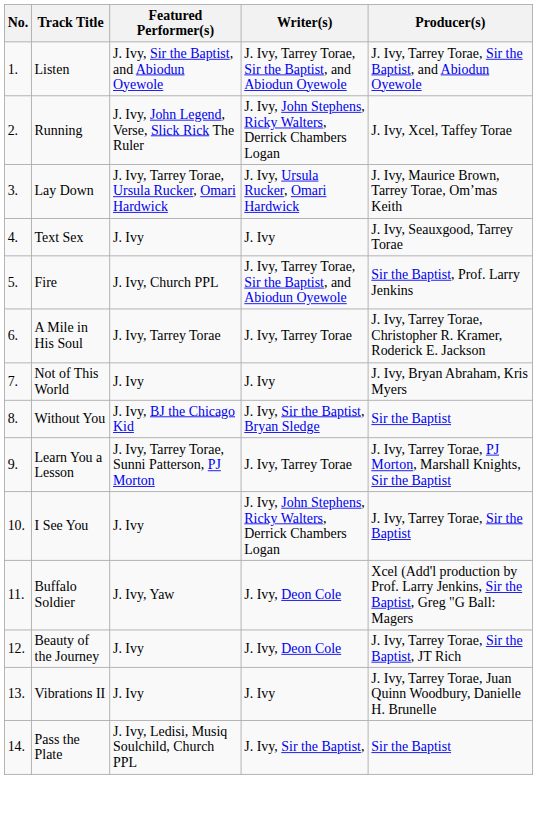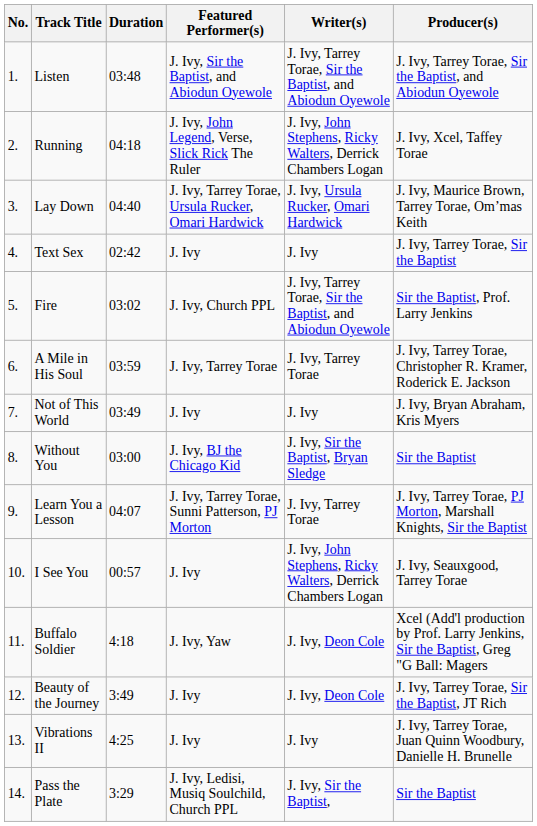+ column: Duration | 03:48 | 04:18 | 04:40 | 02:42 | 03:02 | 03:59 | 03:49 | 03:00 | 04:07 | 00:57 | 4:18 | 3:49 | 4:25 | 3:29
Text Sex | Producer(s): J. Ivy, Seauxgood, Tarrey Torae -> J. Ivy, Tarrey Torae, Sir the Baptist
I See You | Producer(s): J. Ivy, Tarrey Torae, Sir the Baptist -> J. Ivy, Seauxgood, Tarrey Torae
